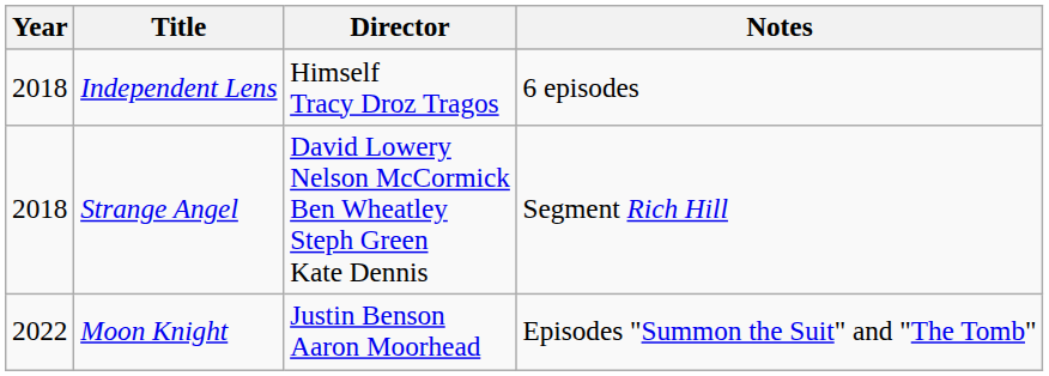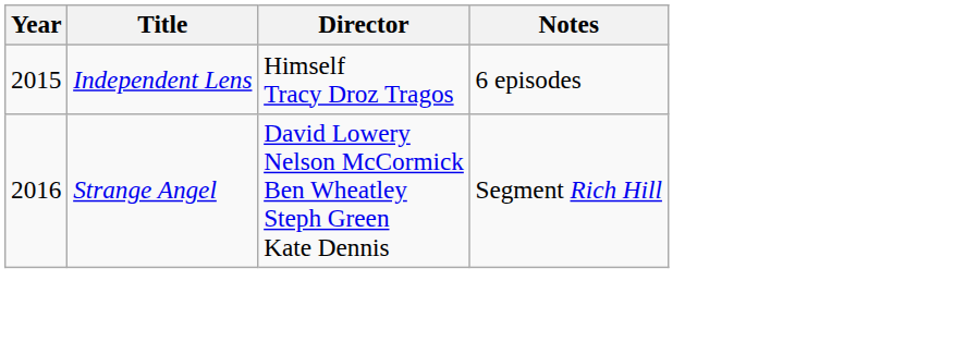Independent Lens | Year: 2018 -> 2015
Strange Angel | Year: 2018 -> 2016
- row: 2022 | Moon Knight | Justin Benson Aaron Moorhead | Episodes "Summon the Suit" and "The Tomb"
